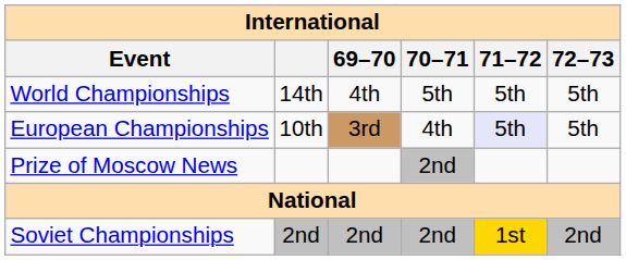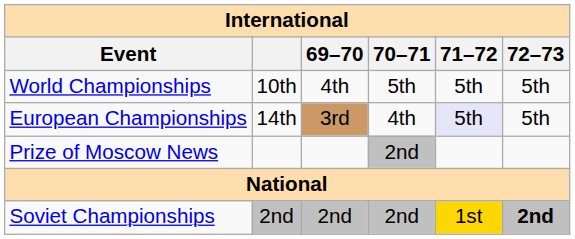World Championships | column 2: 14th -> 10th
European Championships | column 2: 10th -> 14th
Soviet Championships | 72–73: normal -> bold
